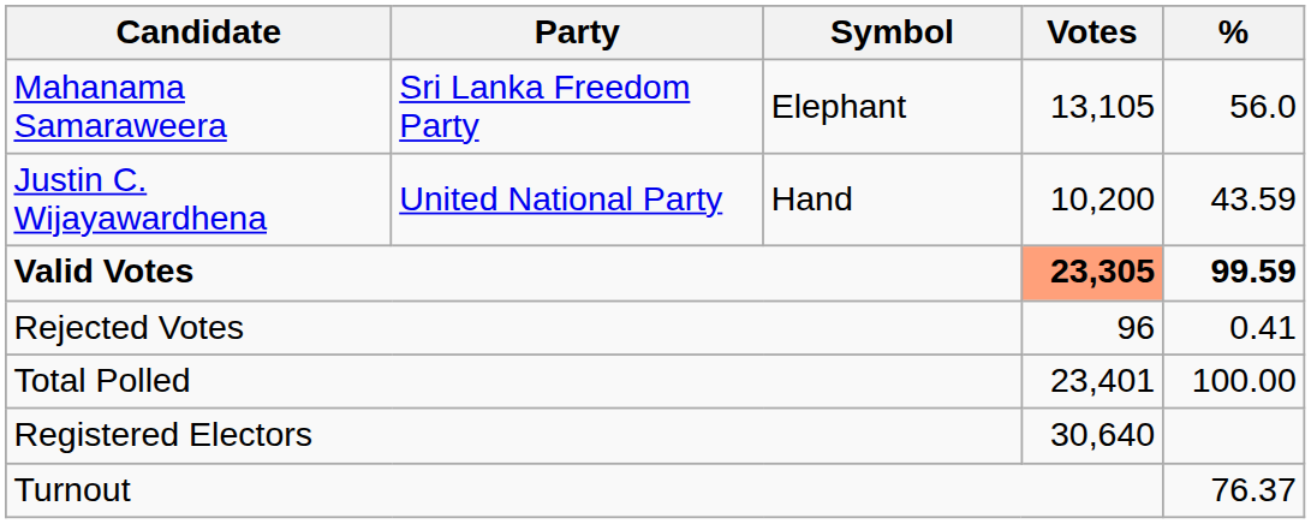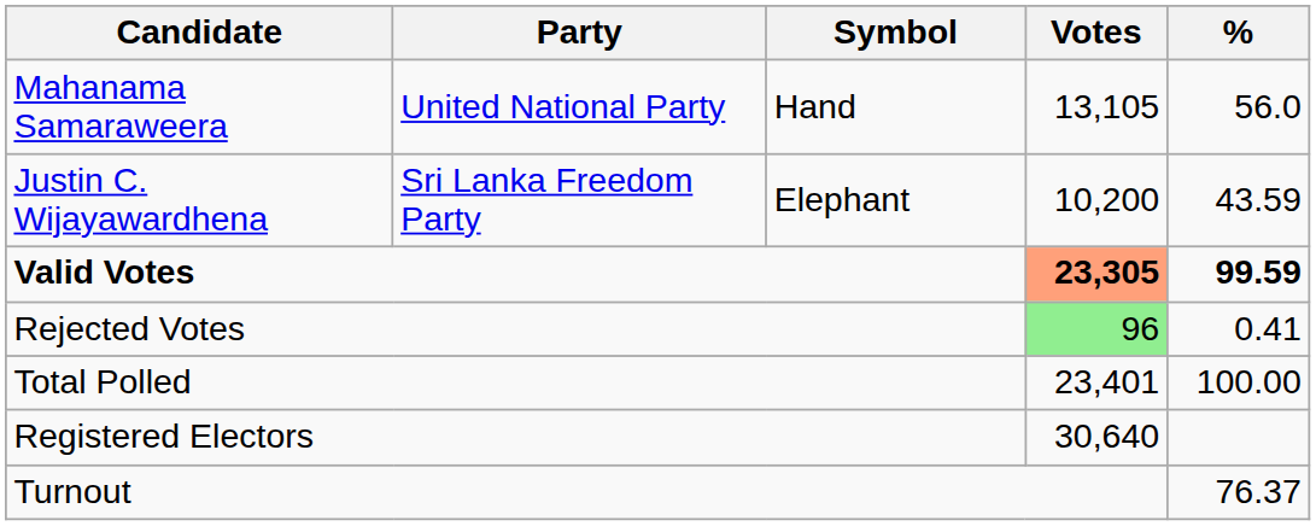Mahanama Samaraweera | Party: Sri Lanka Freedom Party -> United National Party
Mahanama Samaraweera | Symbol: Elephant -> Hand
Justin C. Wijayawardhena | Party: United National Party -> Sri Lanka Freedom Party
Justin C. Wijayawardhena | Symbol: Hand -> Elephant
Rejected Votes | Votes: no background -> lightgreen background
